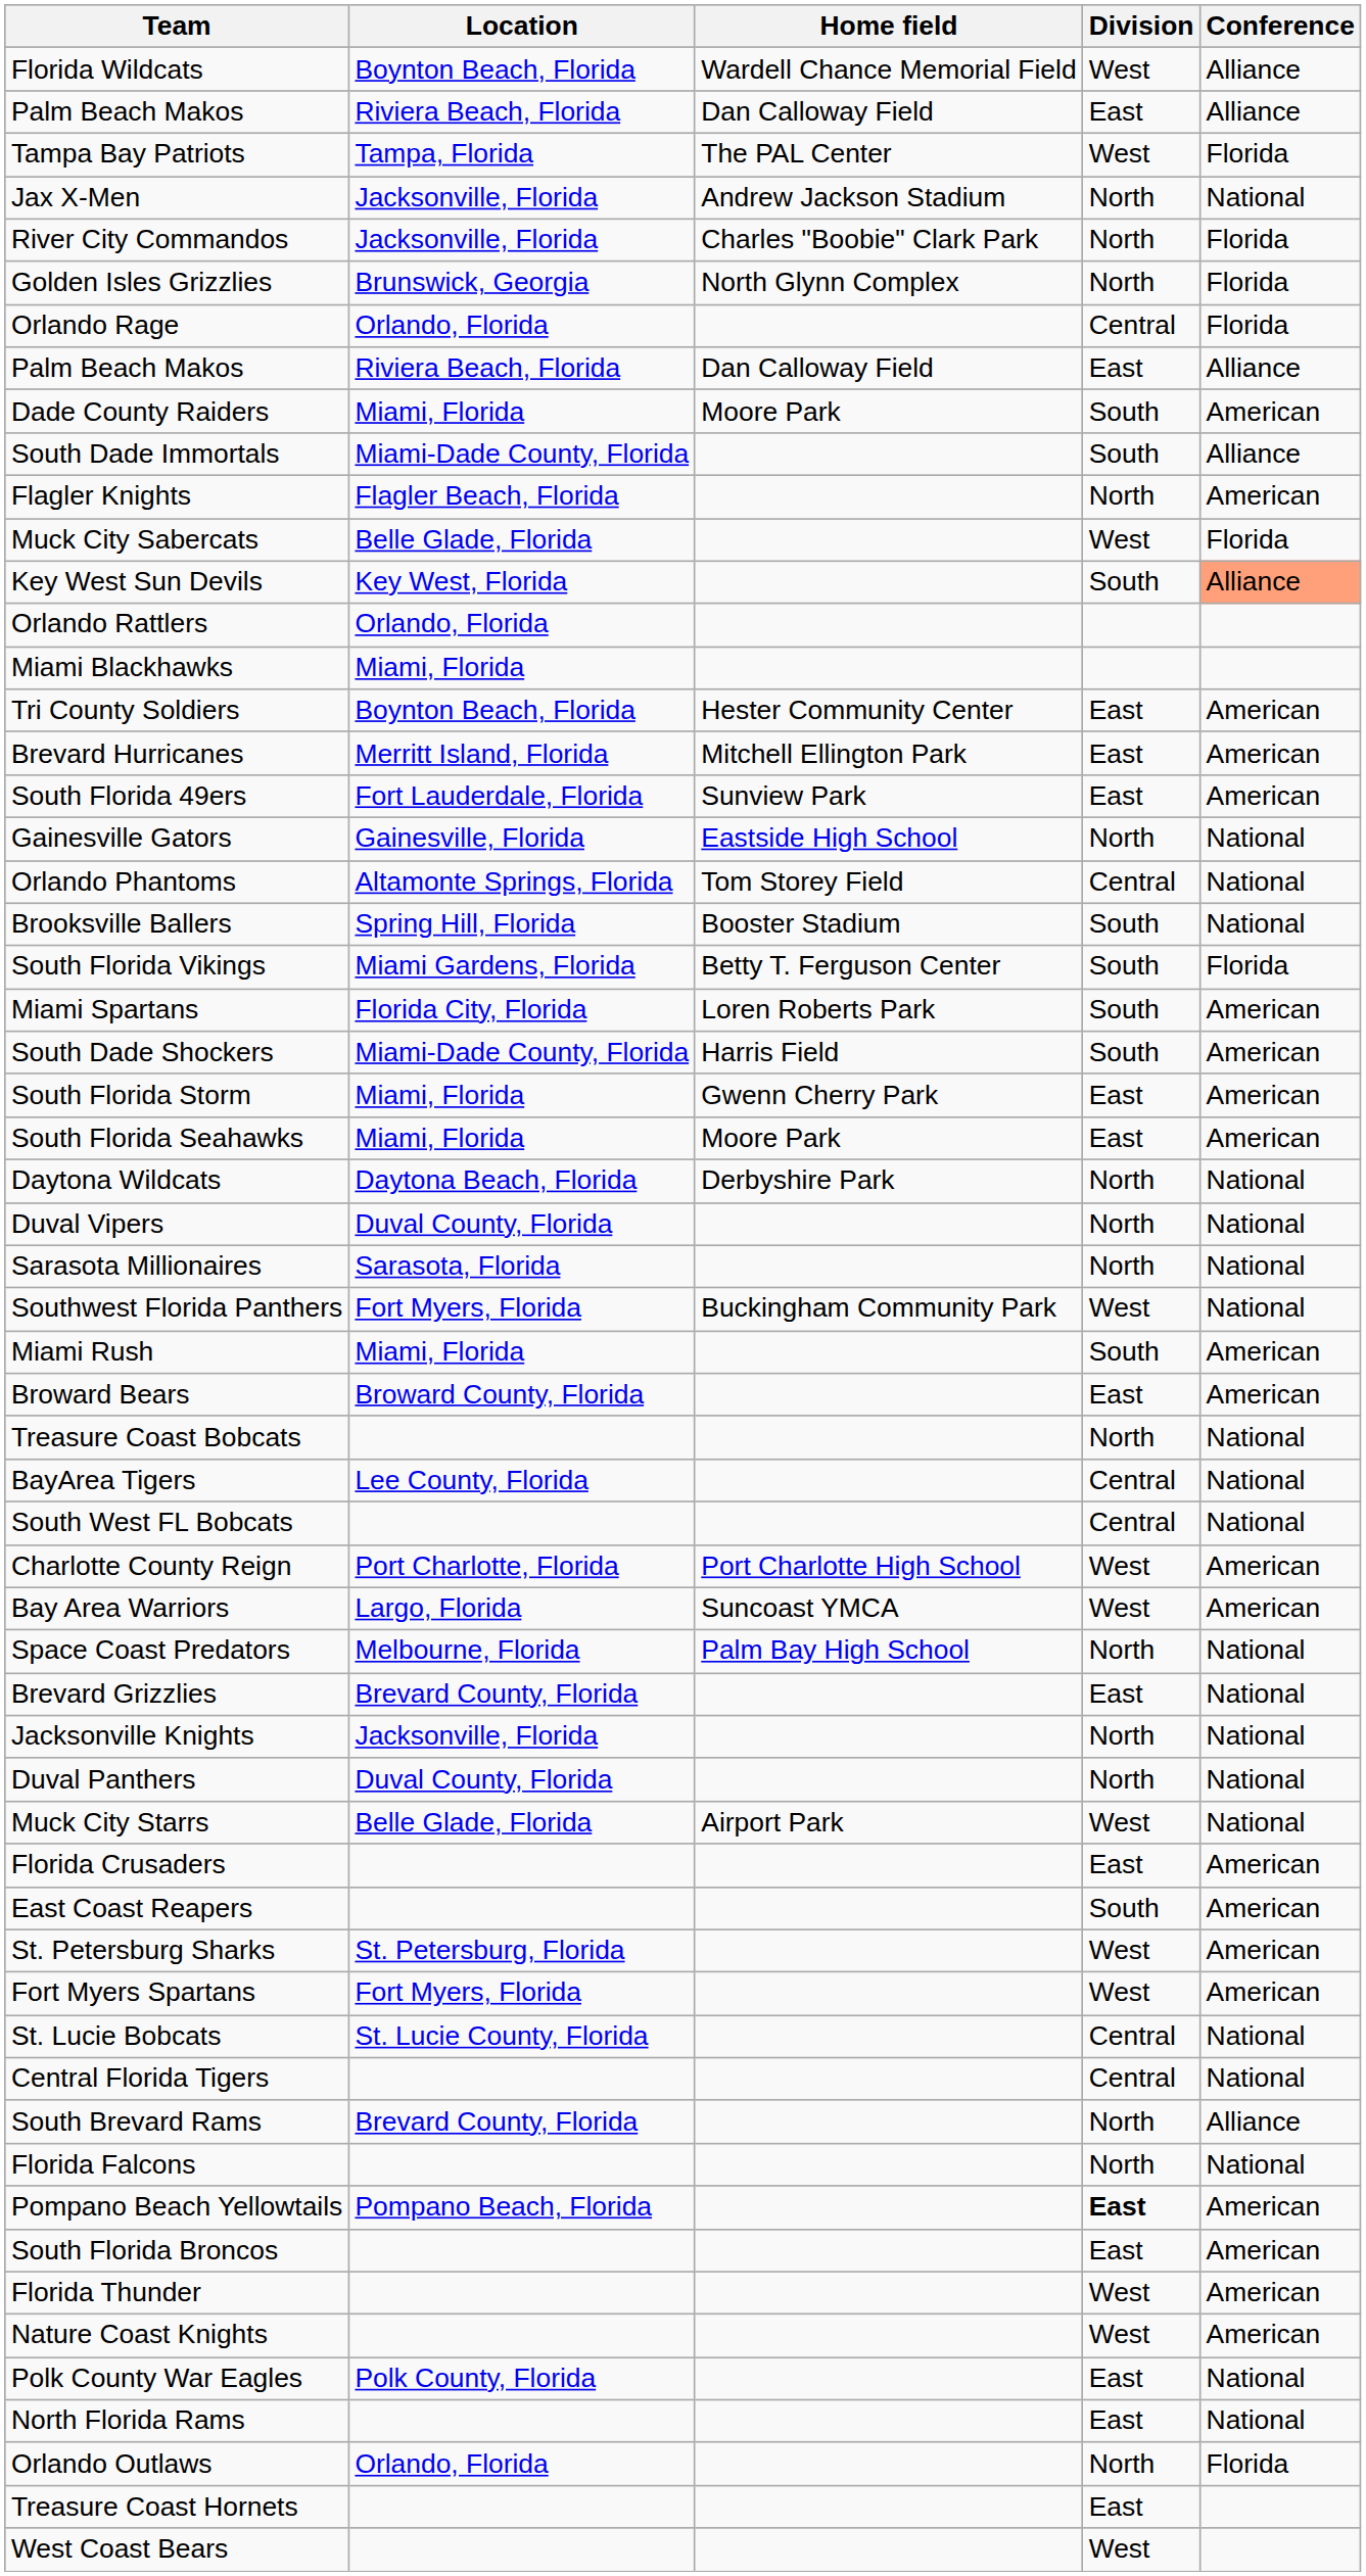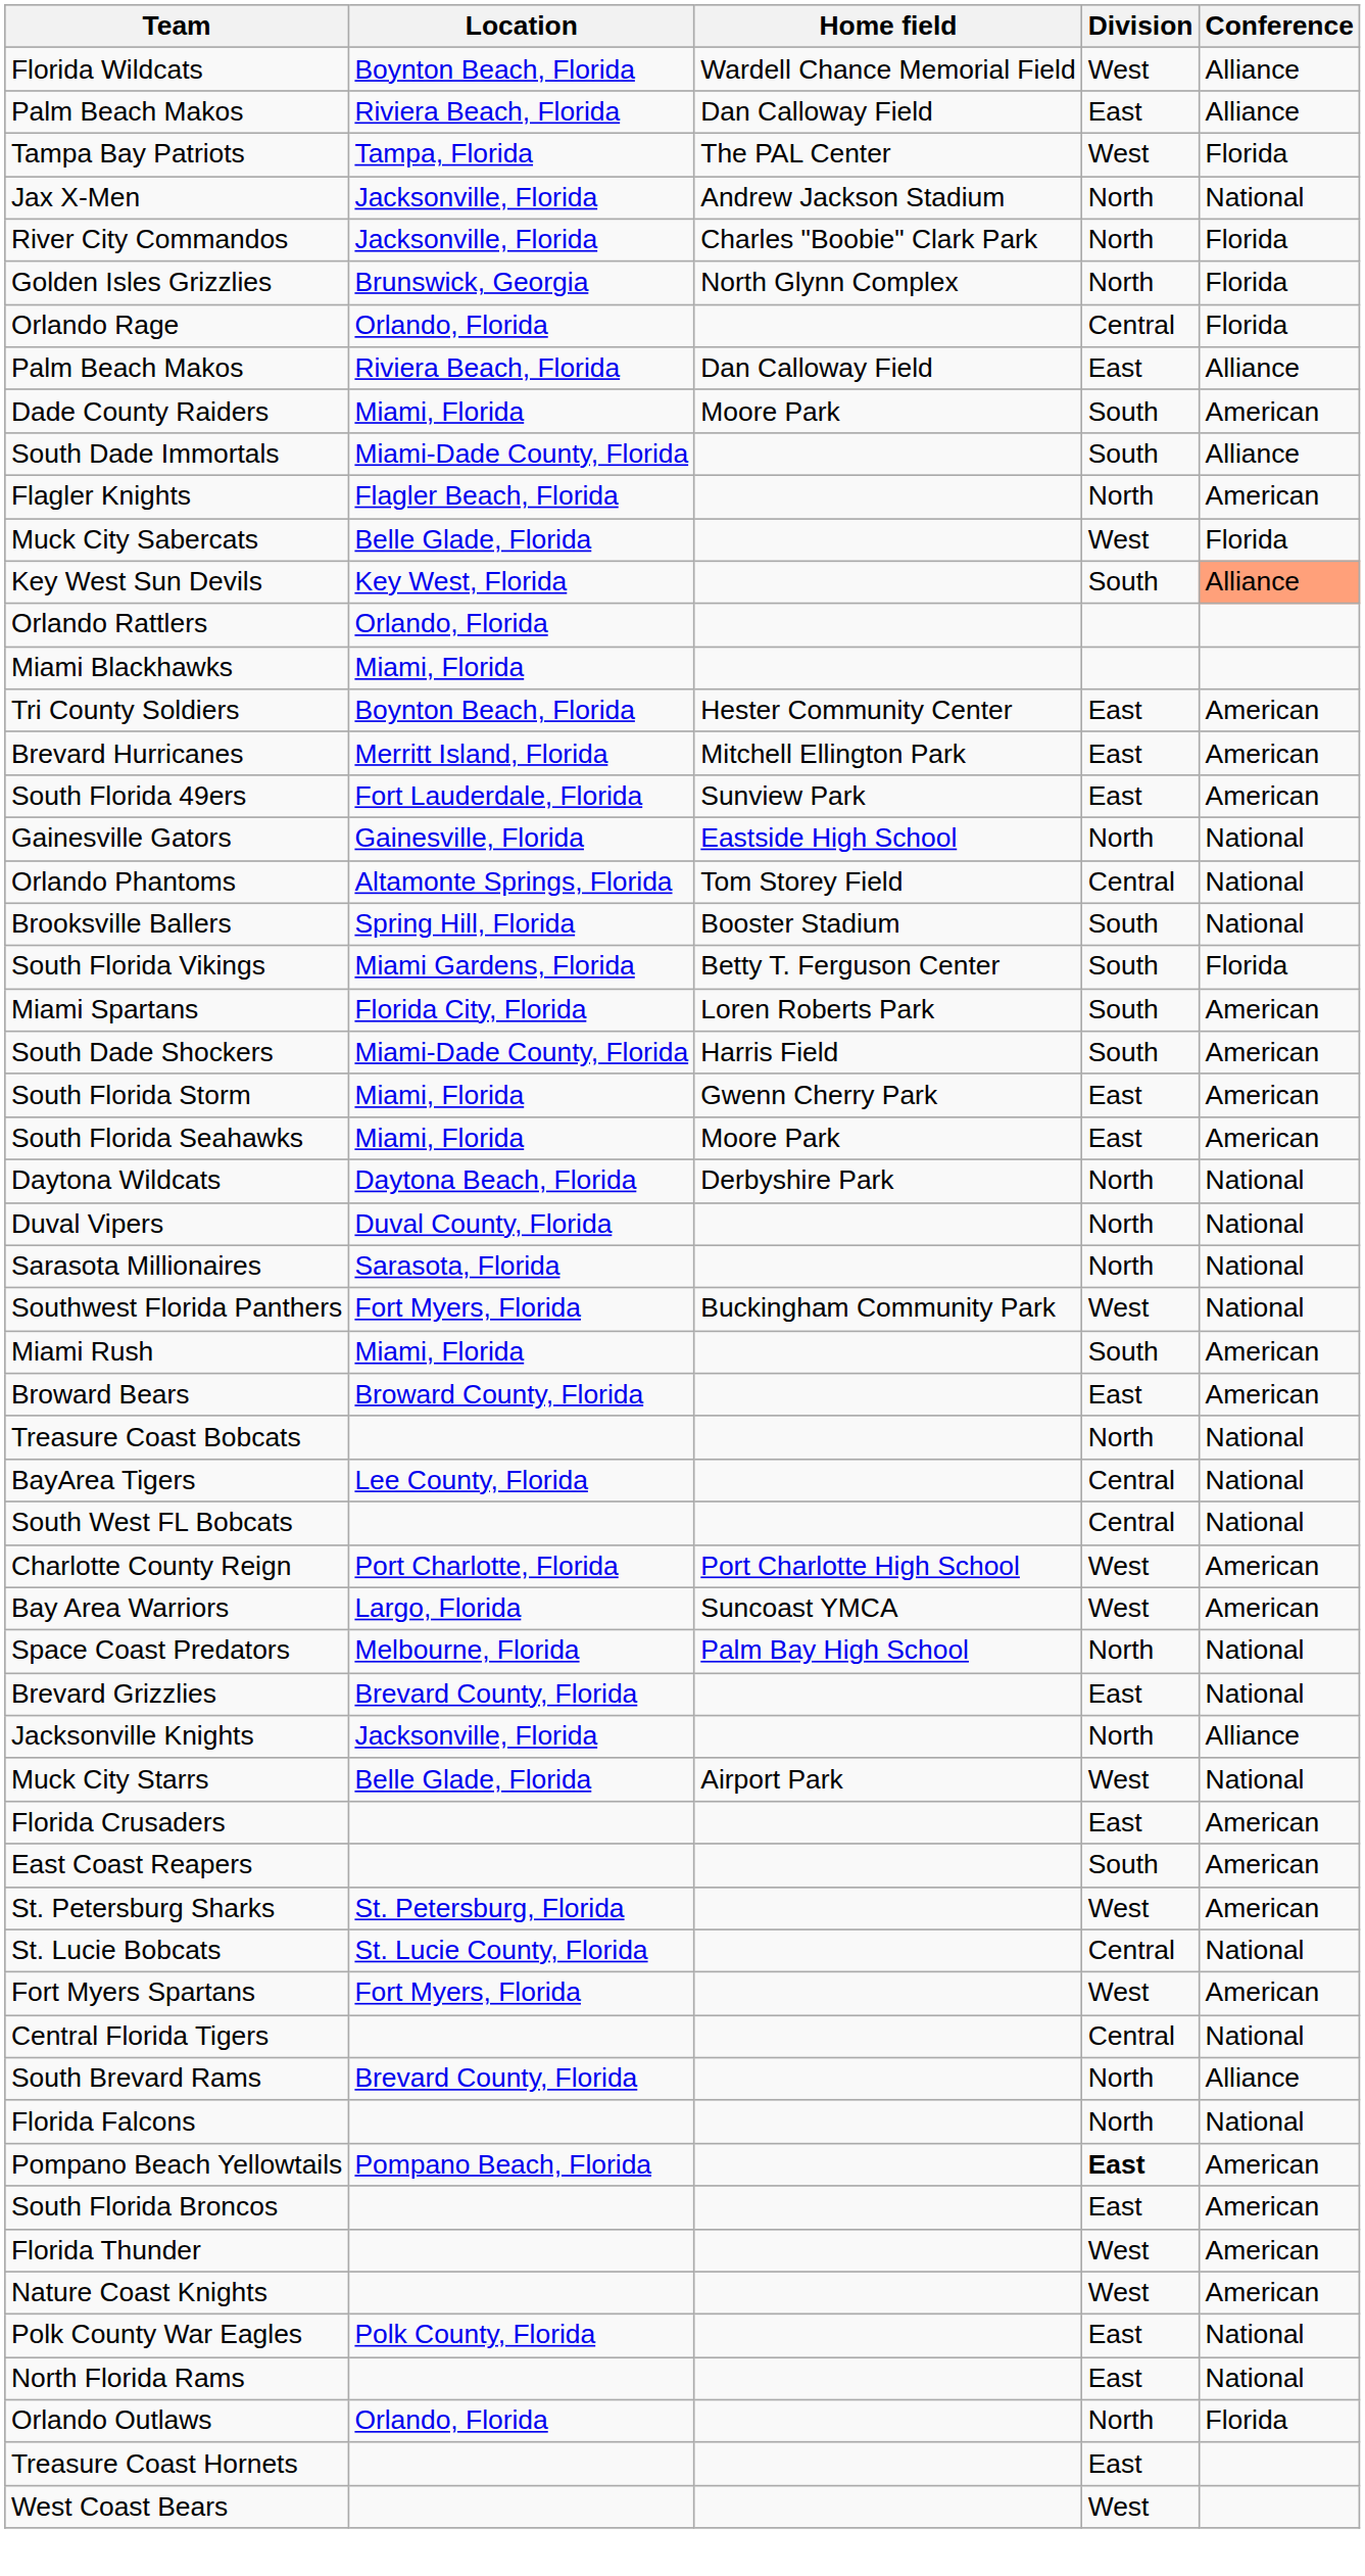Jacksonville Knights | Conference: National -> Alliance
- row: Duval Panthers | Duval County, Florida | North | National
rows swapped: Fort Myers Spartans <-> St. Lucie Bobcats
